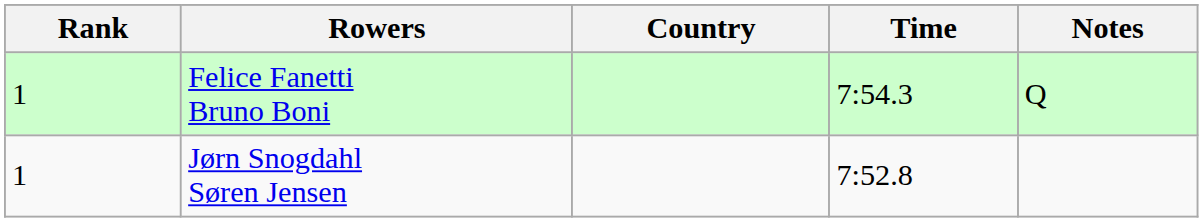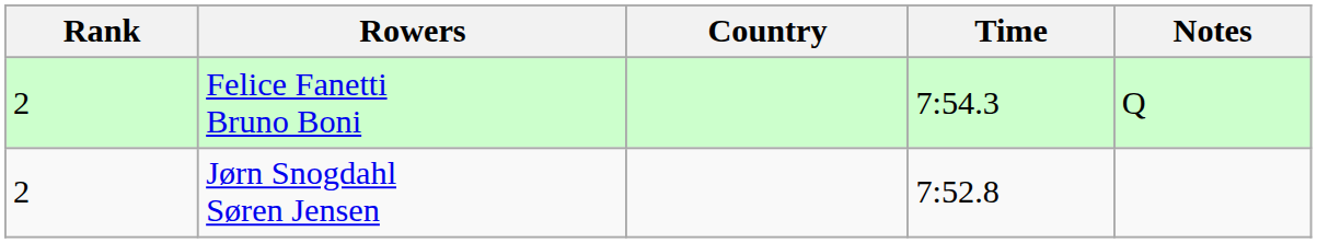Felice Fanetti Bruno Boni | Rank: 1 -> 2
Jørn Snogdahl Søren Jensen | Rank: 1 -> 2
